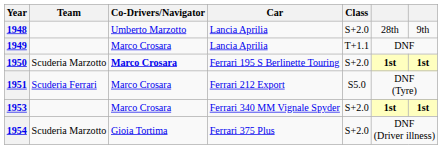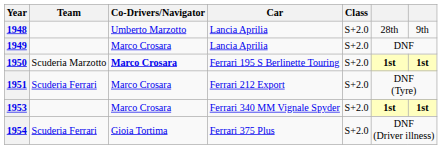1949 | Class: T+1.1 -> S+2.0
1951 | Class: S5.0 -> S+2.0
1954 | Team: Scuderia Marzotto -> Scuderia Ferrari
